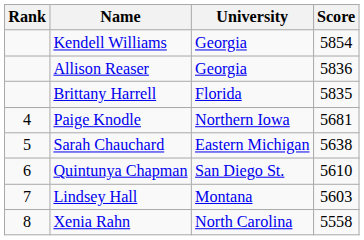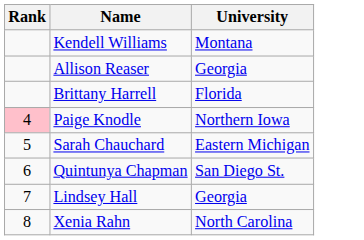- column: Score | 5854 | 5836 | 5835 | 5681 | 5638 | 5610 | 5603 | 5558
Kendell Williams | University: Georgia -> Montana
Paige Knodle | Rank: no background -> pink background
Lindsey Hall | University: Montana -> Georgia
